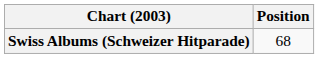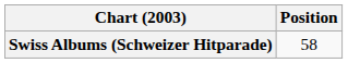Swiss Albums (Schweizer Hitparade) | Position: 68 -> 58
